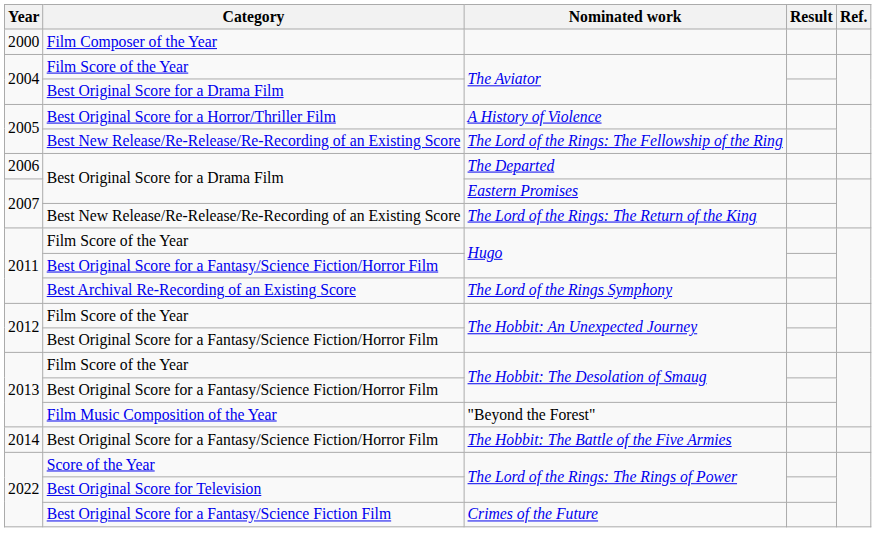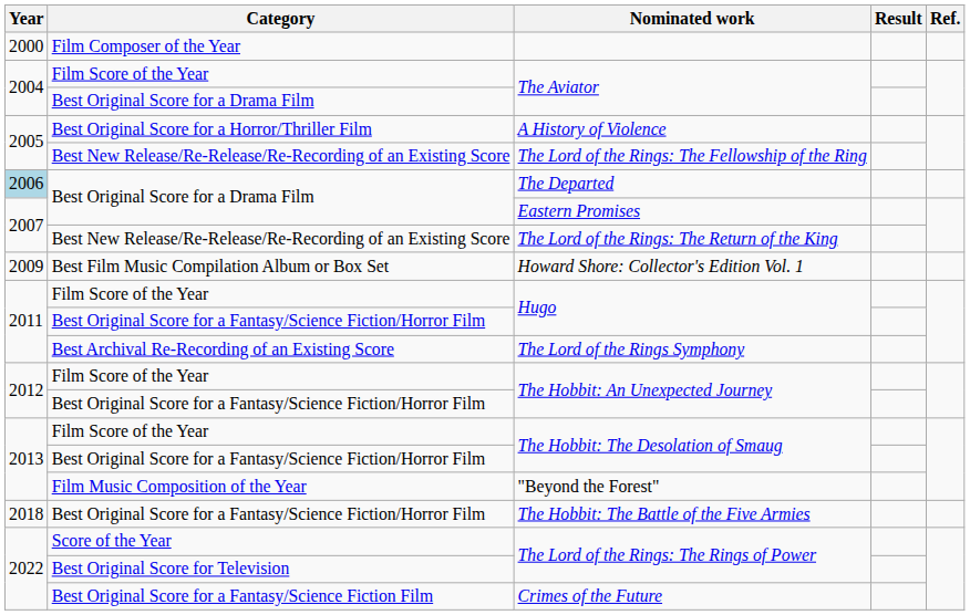The Departed | Year: no background -> lightblue background
+ row: 2009 | Best Film Music Compilation Album or Box Set | Howard Shore: Collector's Edition Vol. 1
The Hobbit: The Battle of the Five Armies | Year: 2014 -> 2018
